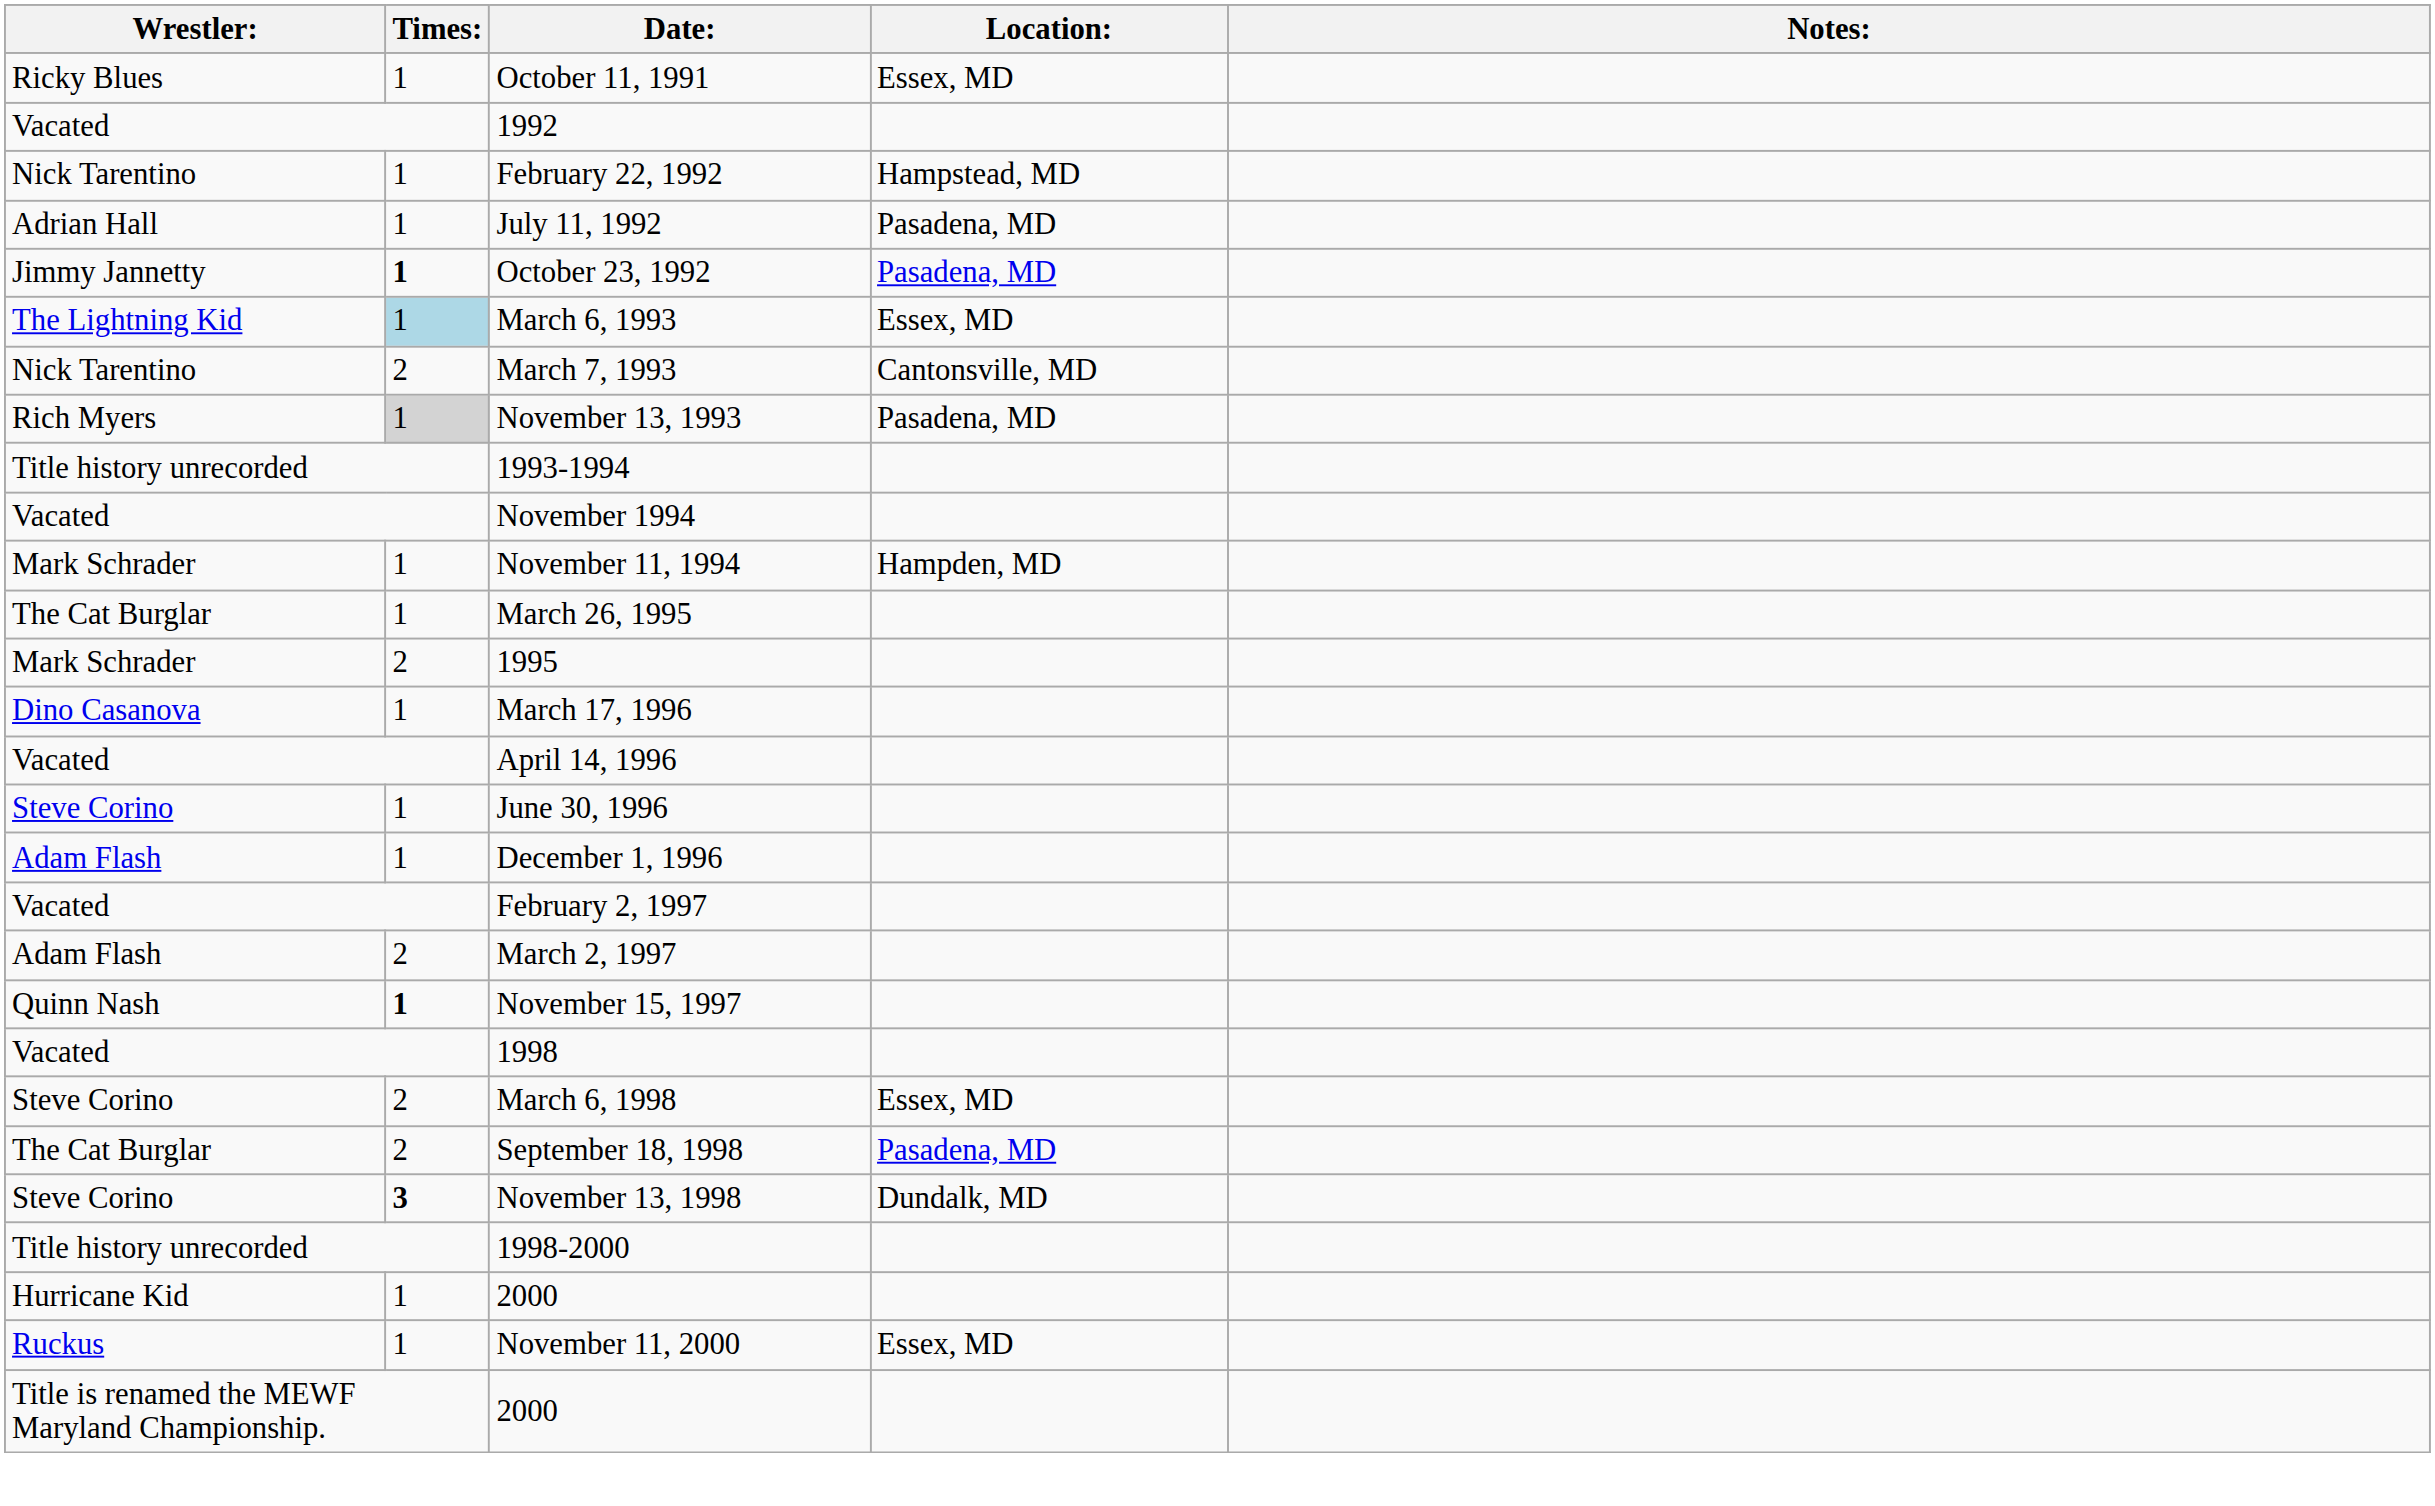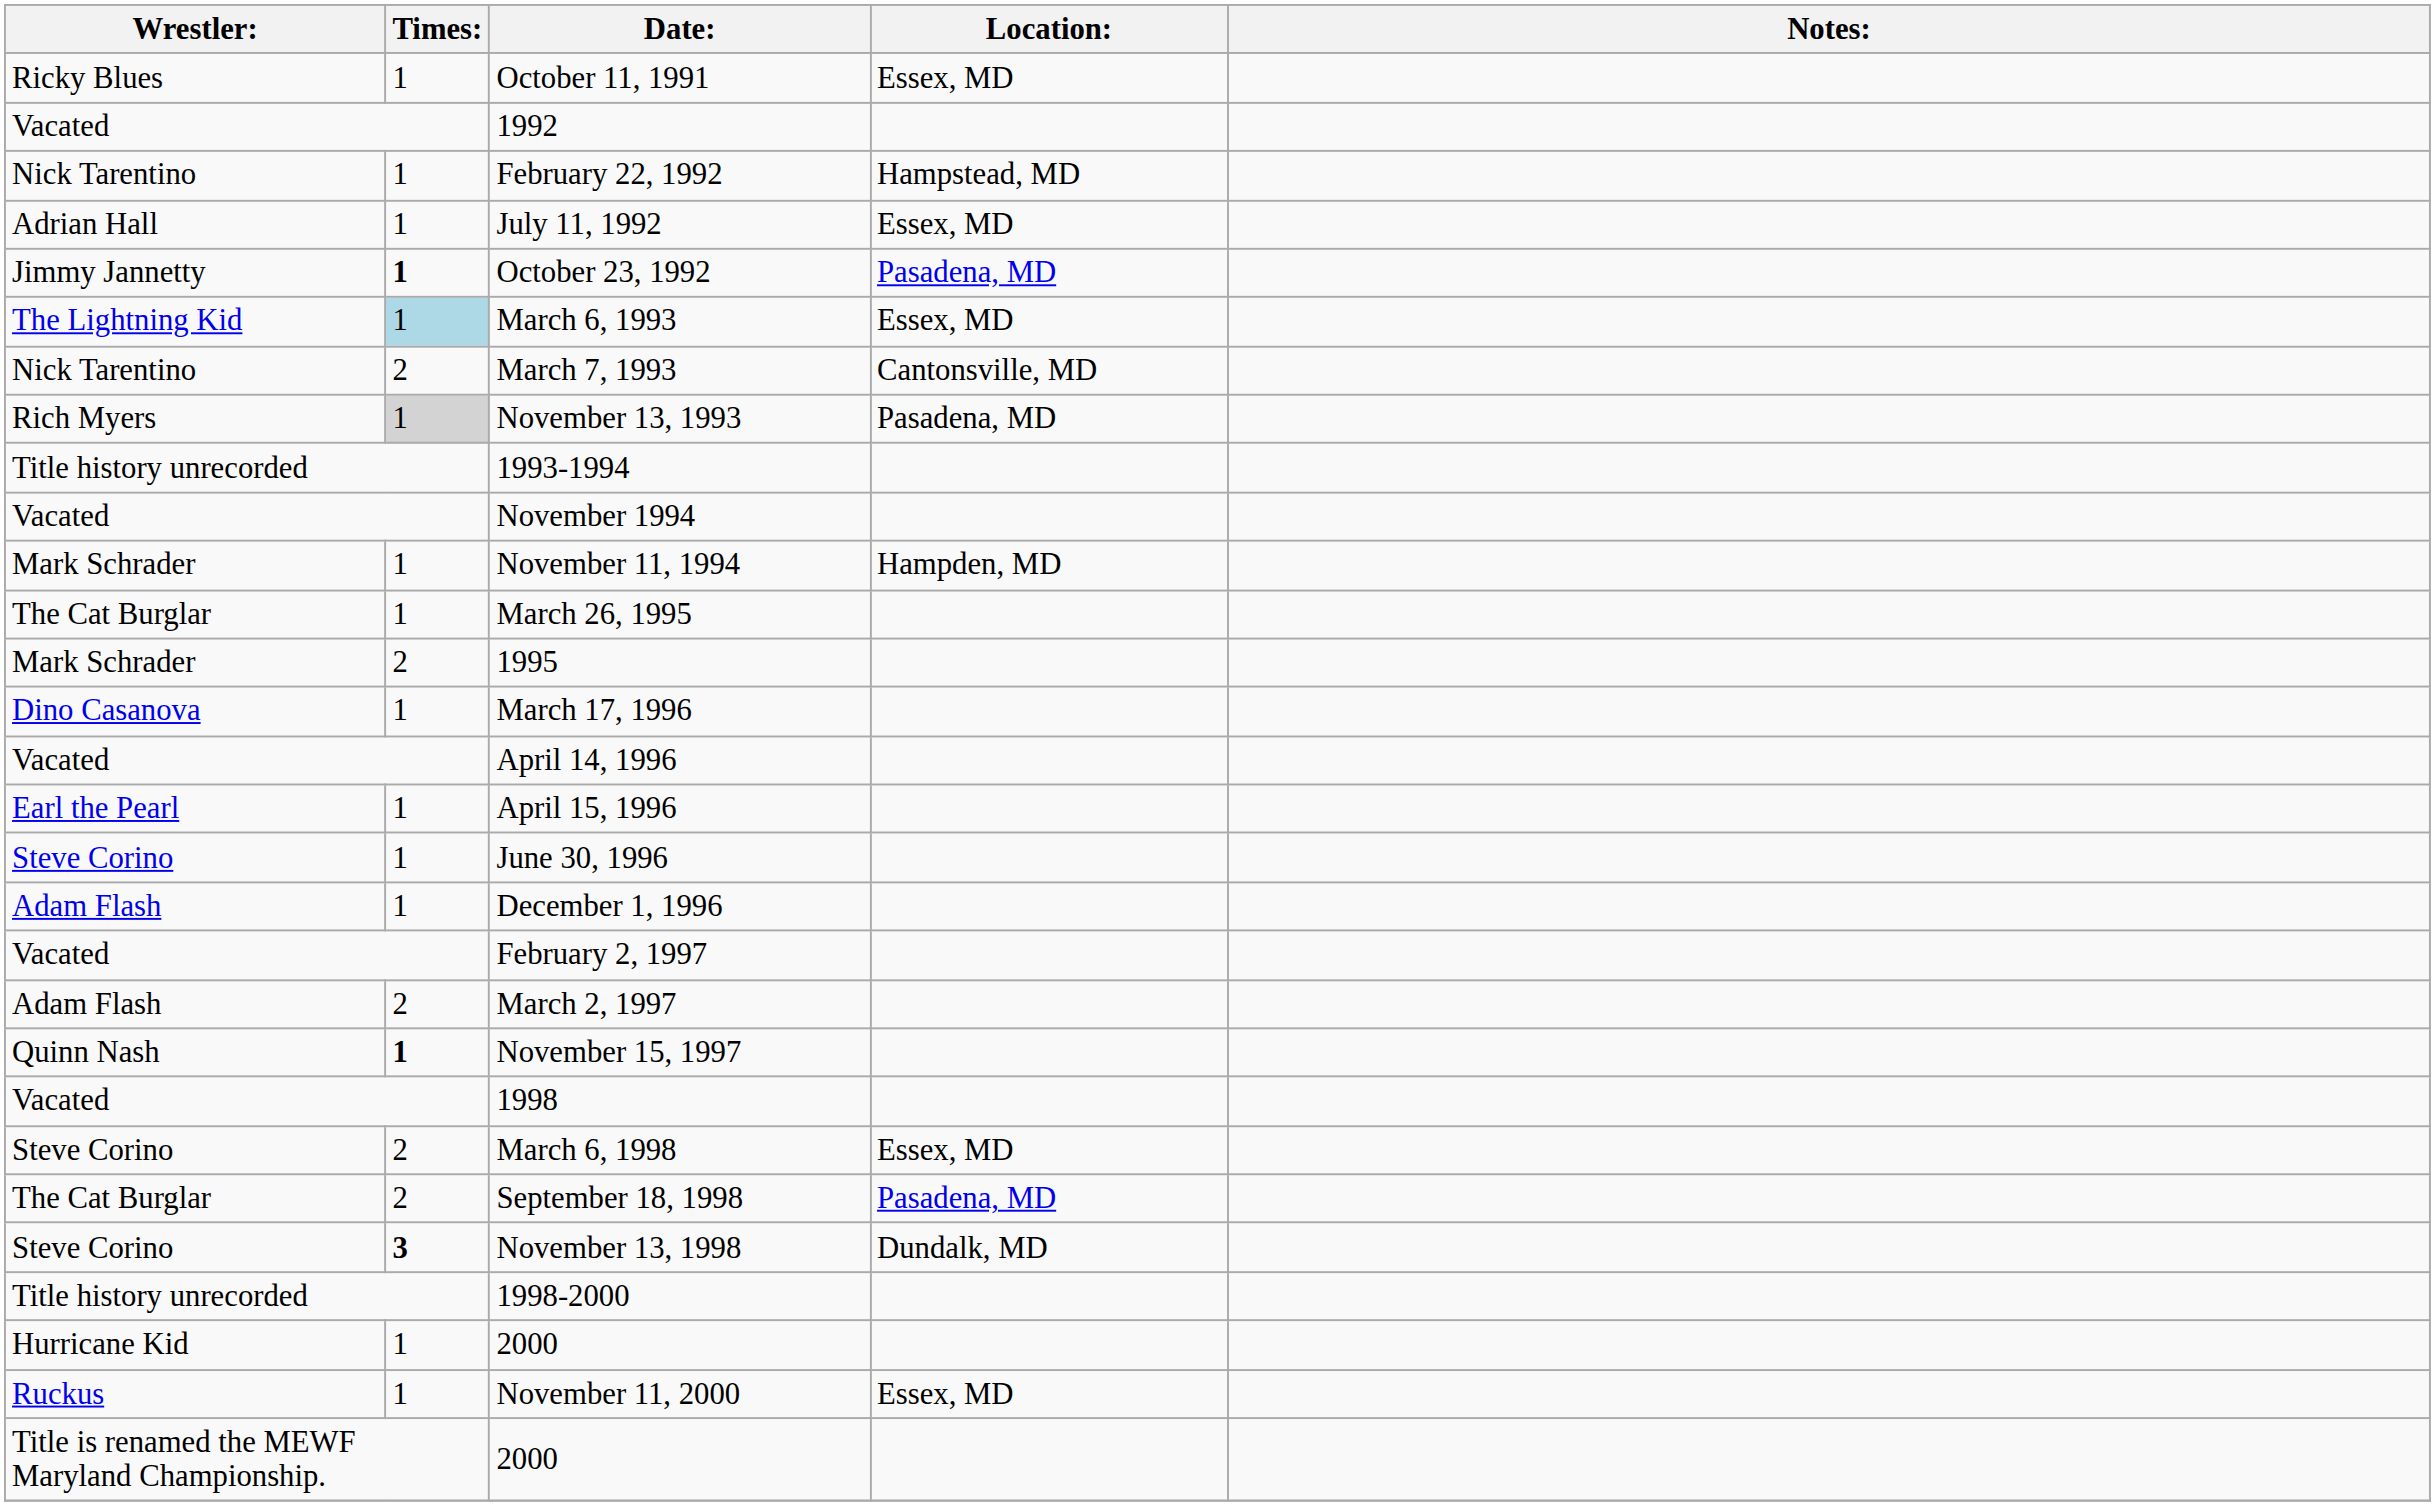July 11, 1992 | Location:: Pasadena, MD -> Essex, MD
+ row: Earl the Pearl | 1 | April 15, 1996
